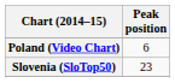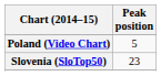Poland (Video Chart) | Peak position: 6 -> 5
